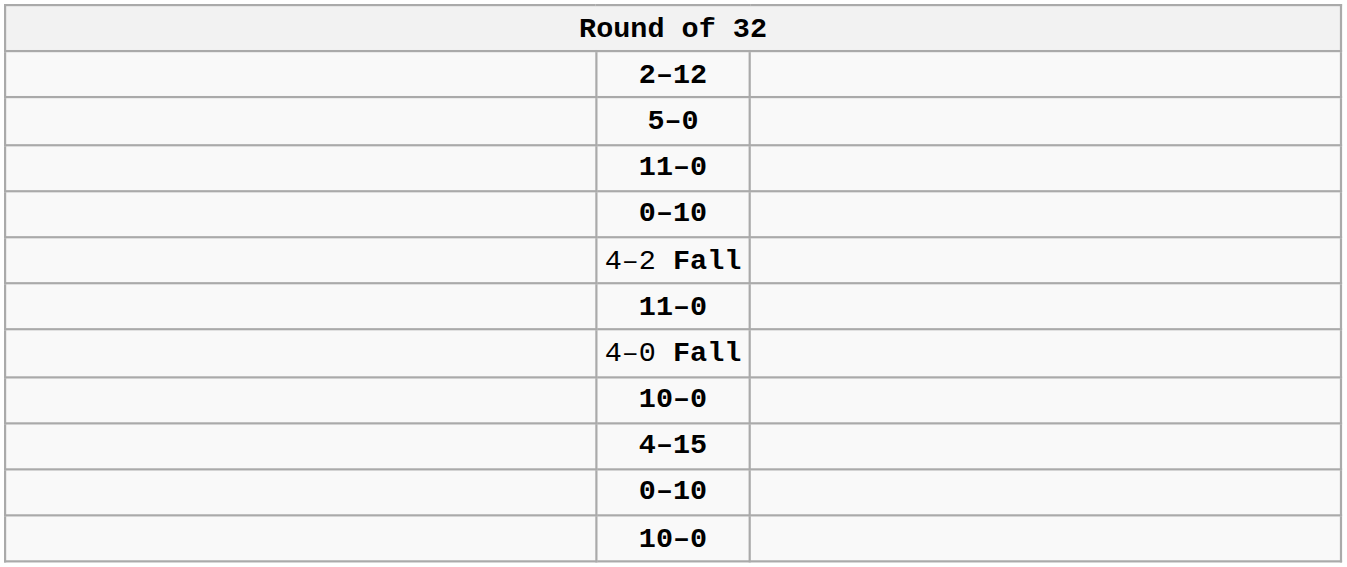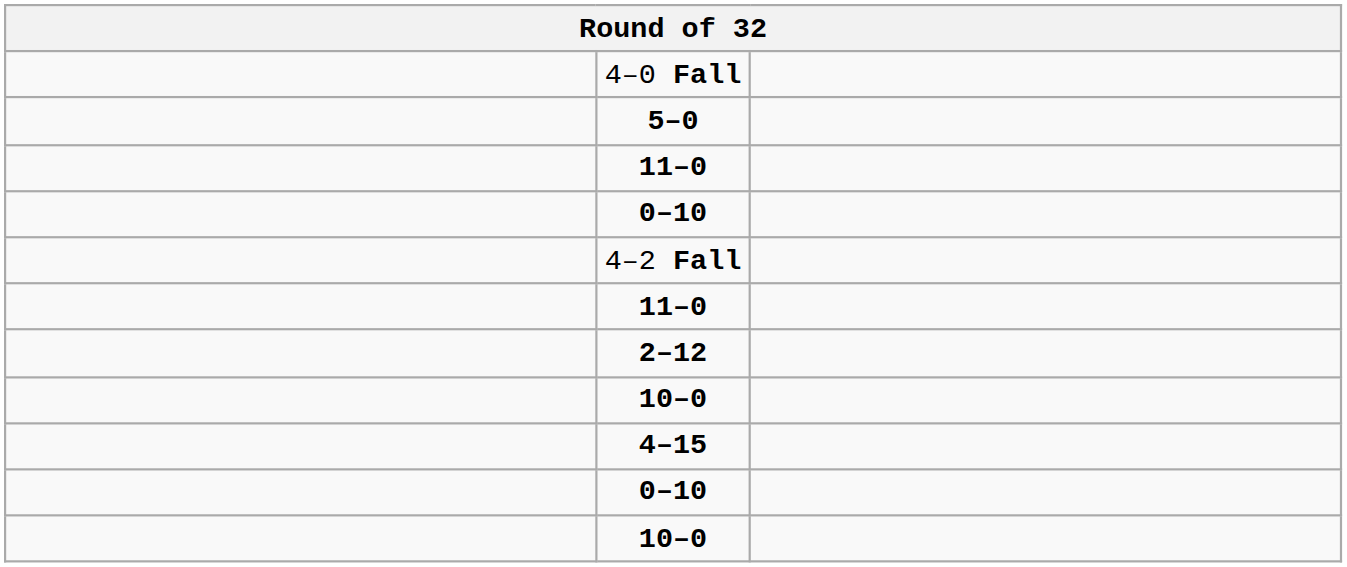rows swapped: 4–0 Fall <-> 2–12
